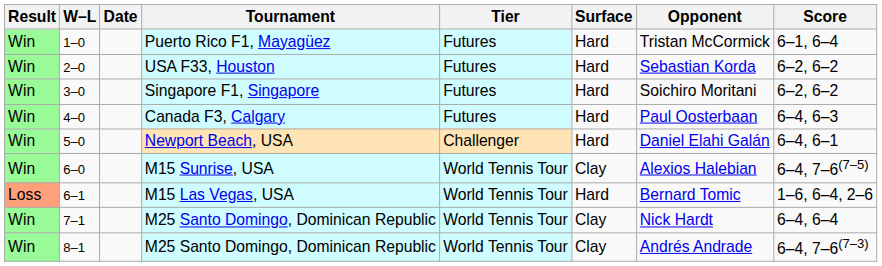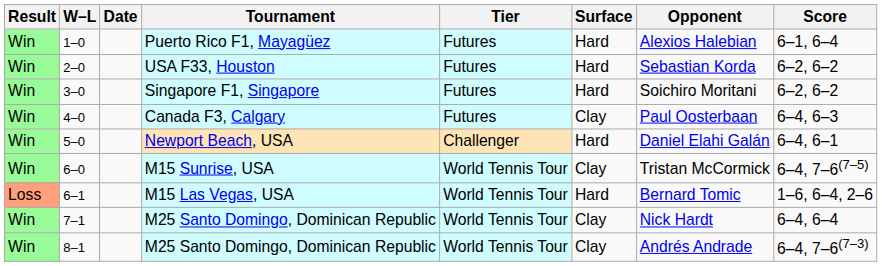1–0 | Opponent: Tristan McCormick -> Alexios Halebian
4–0 | Surface: Hard -> Clay
6–0 | Opponent: Alexios Halebian -> Tristan McCormick
